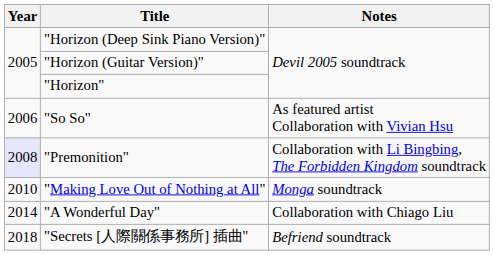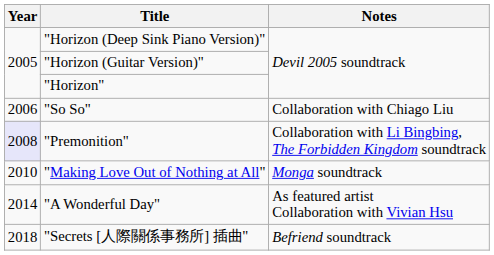"So So" | Notes: As featured artist Collaboration with Vivian Hsu -> Collaboration with Chiago Liu
"A Wonderful Day" | Notes: Collaboration with Chiago Liu -> As featured artist Collaboration with Vivian Hsu
